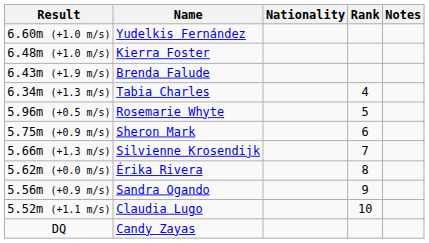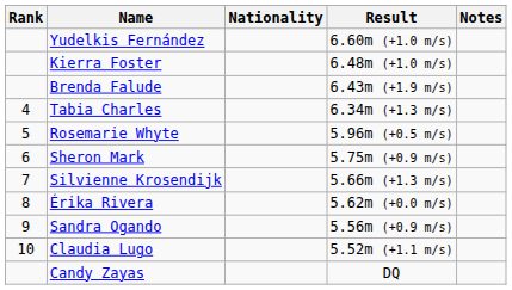columns swapped: Rank <-> Result
